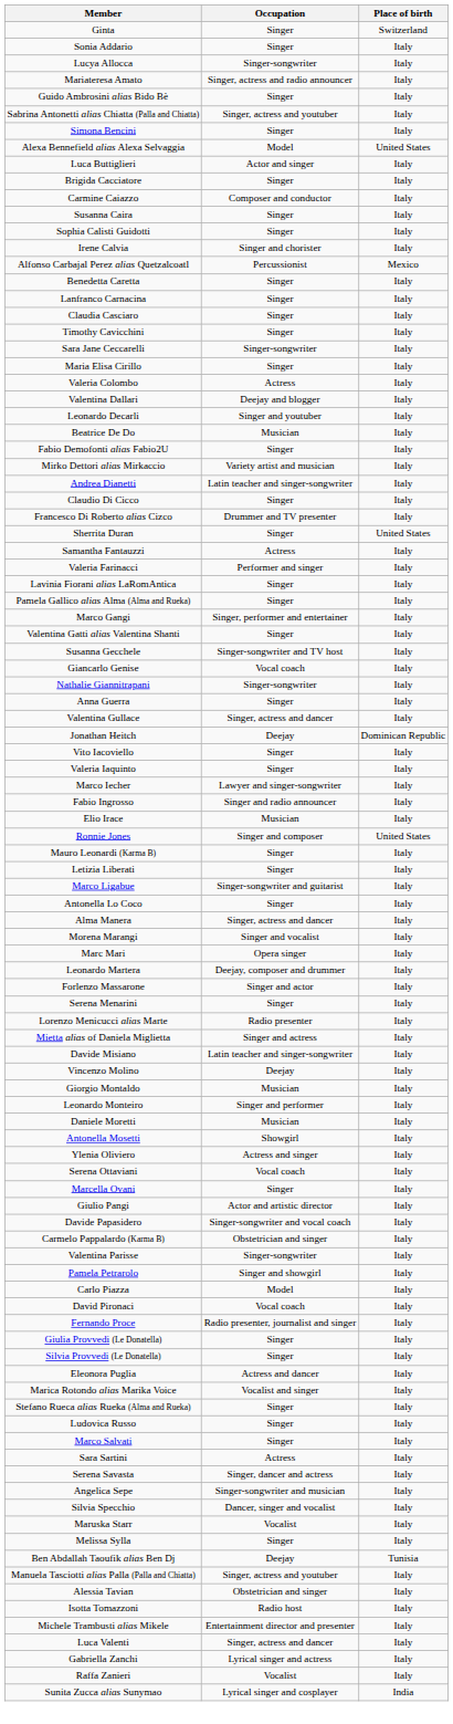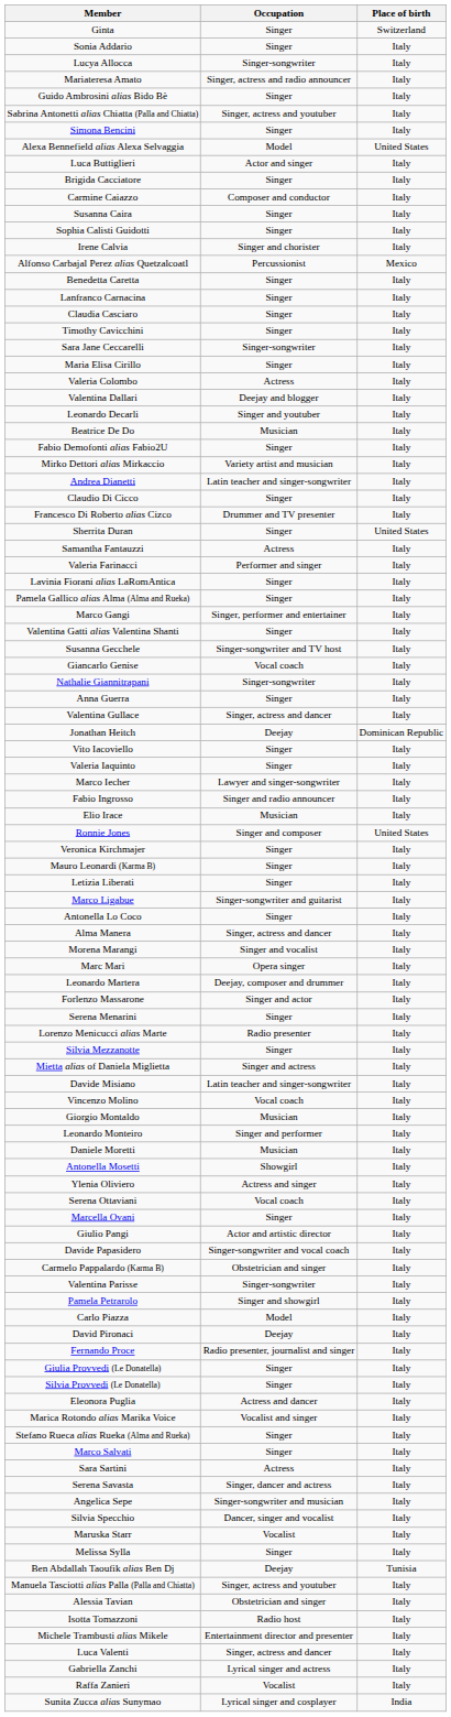+ row: Veronica Kirchmajer | Singer | Italy
+ row: Silvia Mezzanotte | Singer | Italy
Vincenzo Molino | Occupation: Deejay -> Vocal coach
David Pironaci | Occupation: Vocal coach -> Deejay
- row: Ludovica Russo | Singer | Italy
